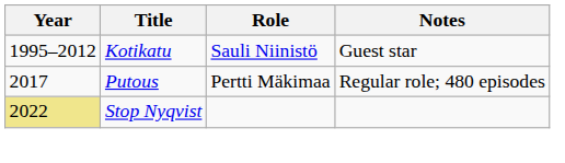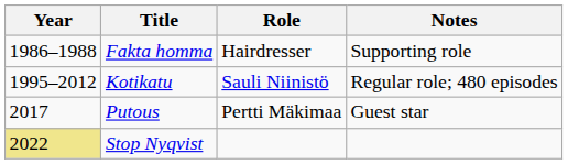+ row: 1986–1988 | Fakta homma | Hairdresser | Supporting role
Kotikatu | Notes: Guest star -> Regular role; 480 episodes
Putous | Notes: Regular role; 480 episodes -> Guest star
